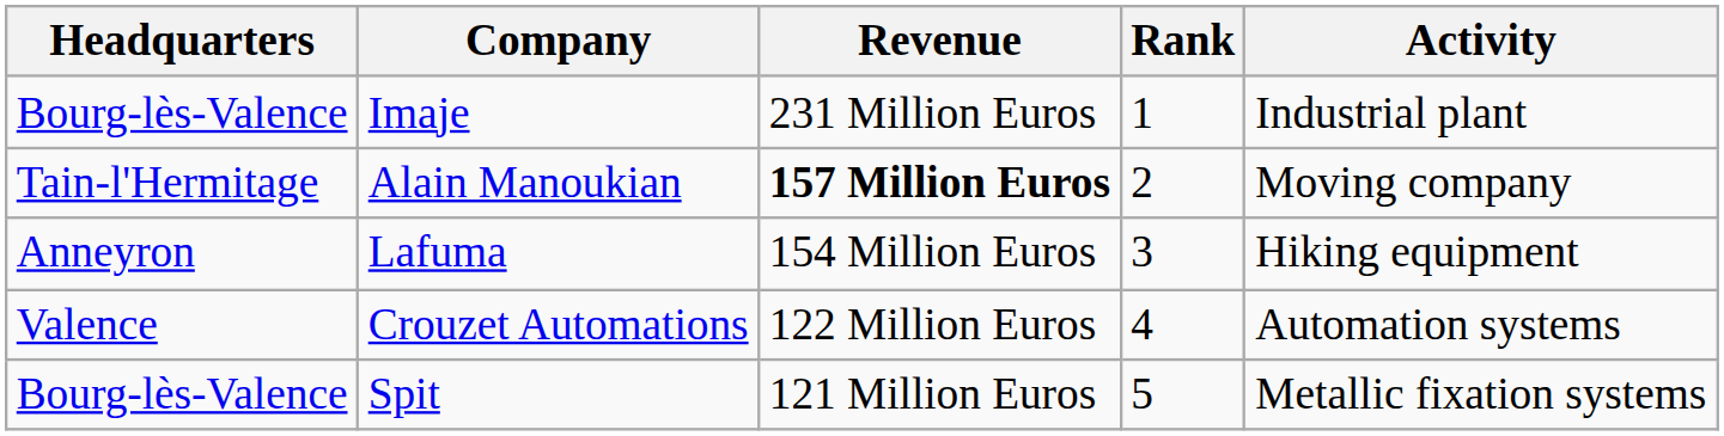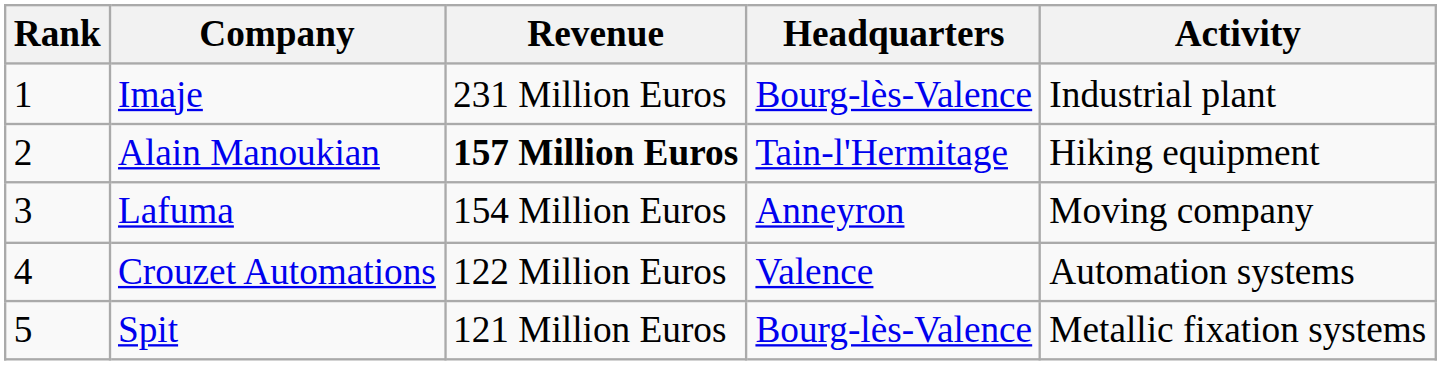columns swapped: Rank <-> Headquarters
Alain Manoukian | Activity: Moving company -> Hiking equipment
Lafuma | Activity: Hiking equipment -> Moving company
